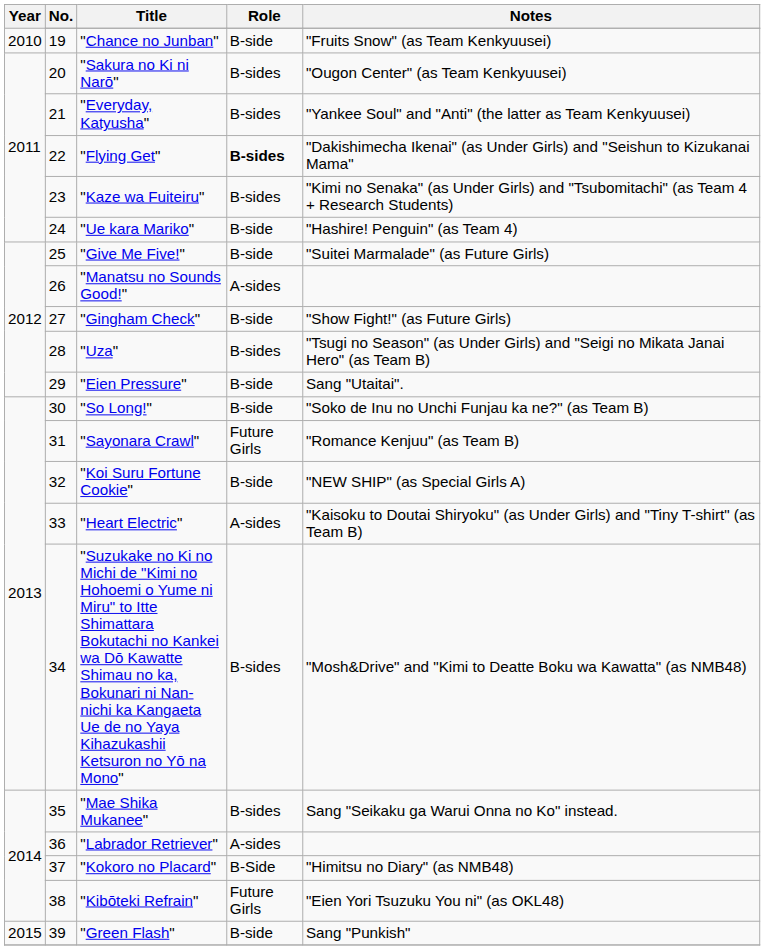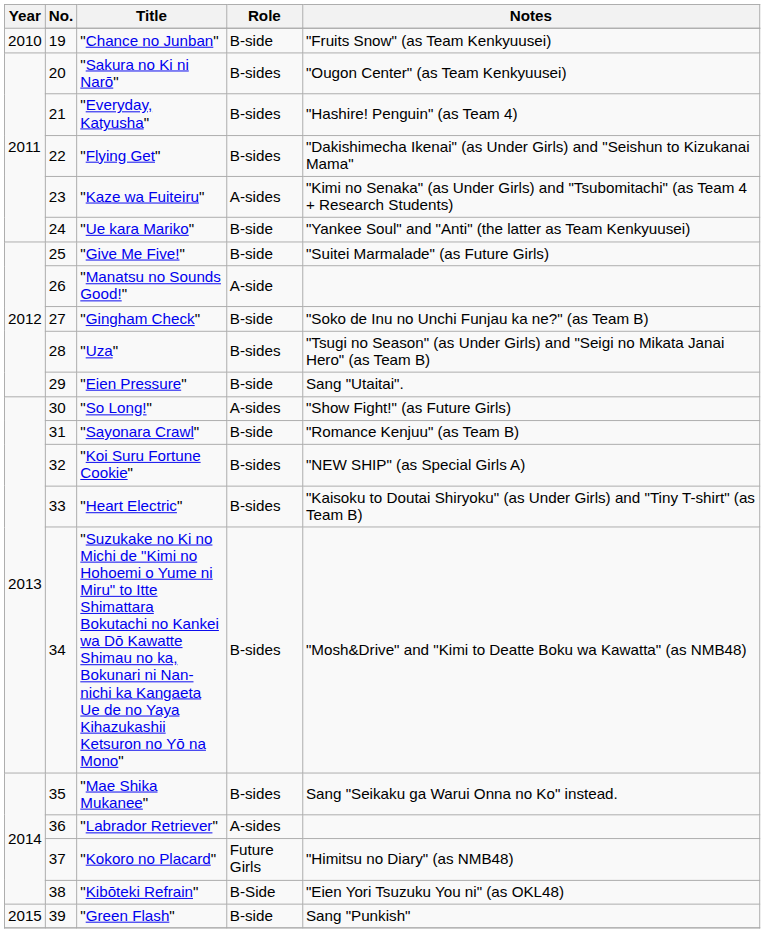"Everyday, Katyusha" | Notes: "Yankee Soul" and "Anti" (the latter as Team Kenkyuusei) -> "Hashire! Penguin" (as Team 4)
"Flying Get" | Role: bold -> normal
"Kaze wa Fuiteiru" | Role: B-sides -> A-sides
"Ue kara Mariko" | Notes: "Hashire! Penguin" (as Team 4) -> "Yankee Soul" and "Anti" (the latter as Team Kenkyuusei)
"Manatsu no Sounds Good!" | Role: A-sides -> A-side
"Gingham Check" | Notes: "Show Fight!" (as Future Girls) -> "Soko de Inu no Unchi Funjau ka ne?" (as Team B)
"So Long!" | Role: B-side -> A-sides
"So Long!" | Notes: "Soko de Inu no Unchi Funjau ka ne?" (as Team B) -> "Show Fight!" (as Future Girls)
"Sayonara Crawl" | Role: Future Girls -> B-side
"Koi Suru Fortune Cookie" | Role: B-side -> B-sides
"Heart Electric" | Role: A-sides -> B-sides
"Kokoro no Placard" | Role: B-Side -> Future Girls
"Kibōteki Refrain" | Role: Future Girls -> B-Side
